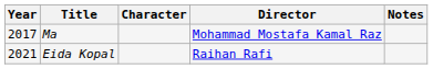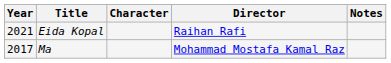rows swapped: Ma <-> Eida Kopal
